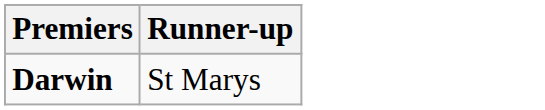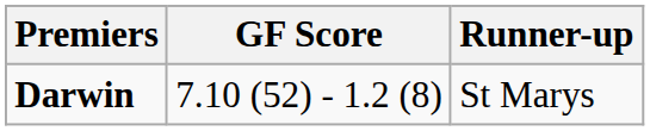+ column: GF Score | 7.10 (52) - 1.2 (8)
